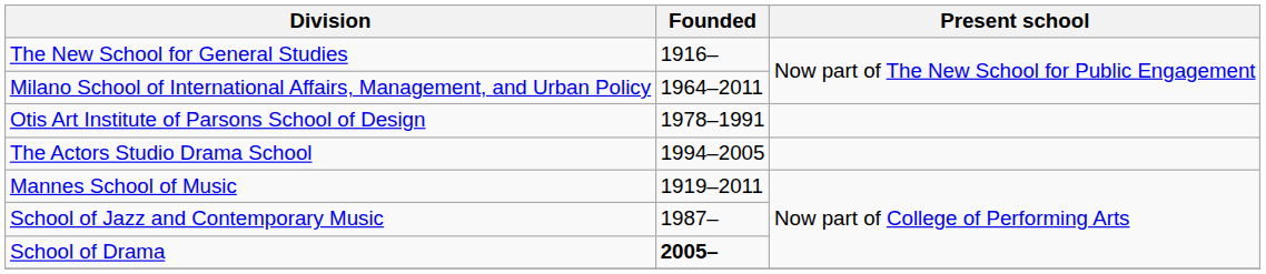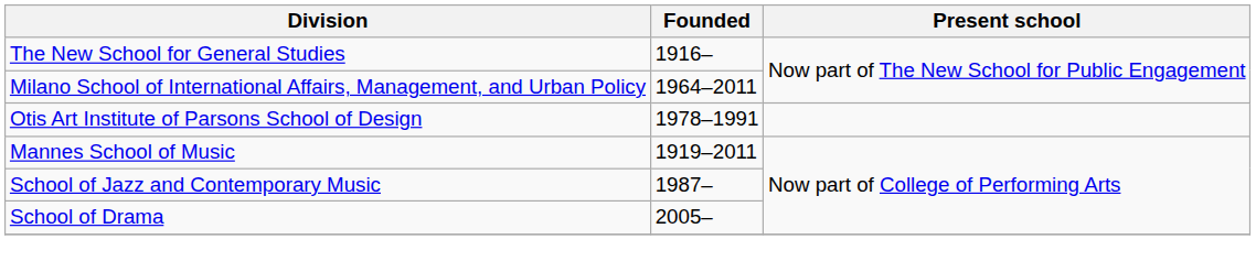- row: The Actors Studio Drama School | 1994–2005
School of Drama | Founded: bold -> normal
